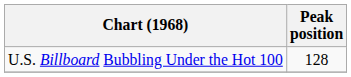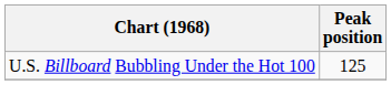U.S. Billboard Bubbling Under the Hot 100 | Peak position: 128 -> 125
